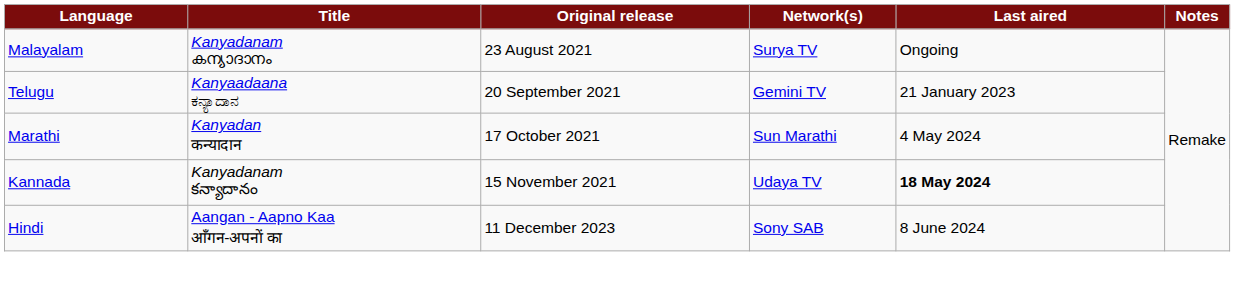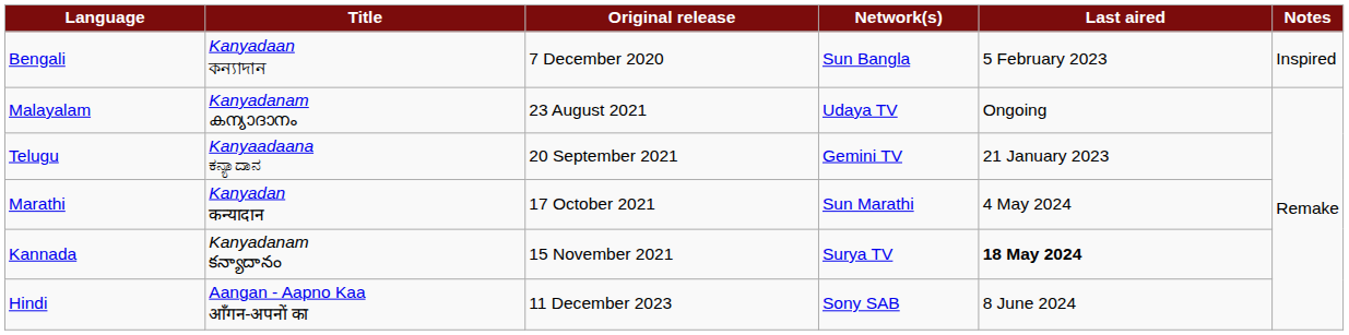+ row: Bengali | Kanyadaan কন্যাদান | 7 December 2020 | Sun Bangla | 5 February 2023 | Inspired
Malayalam | Network(s): Surya TV -> Udaya TV
Kannada | Network(s): Udaya TV -> Surya TV
